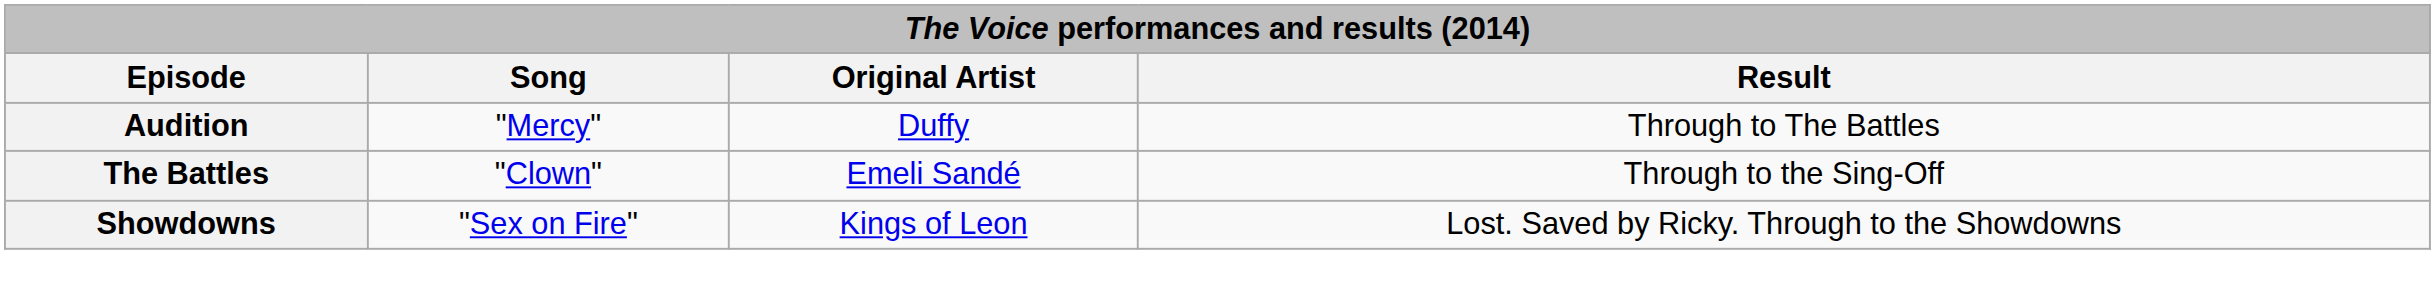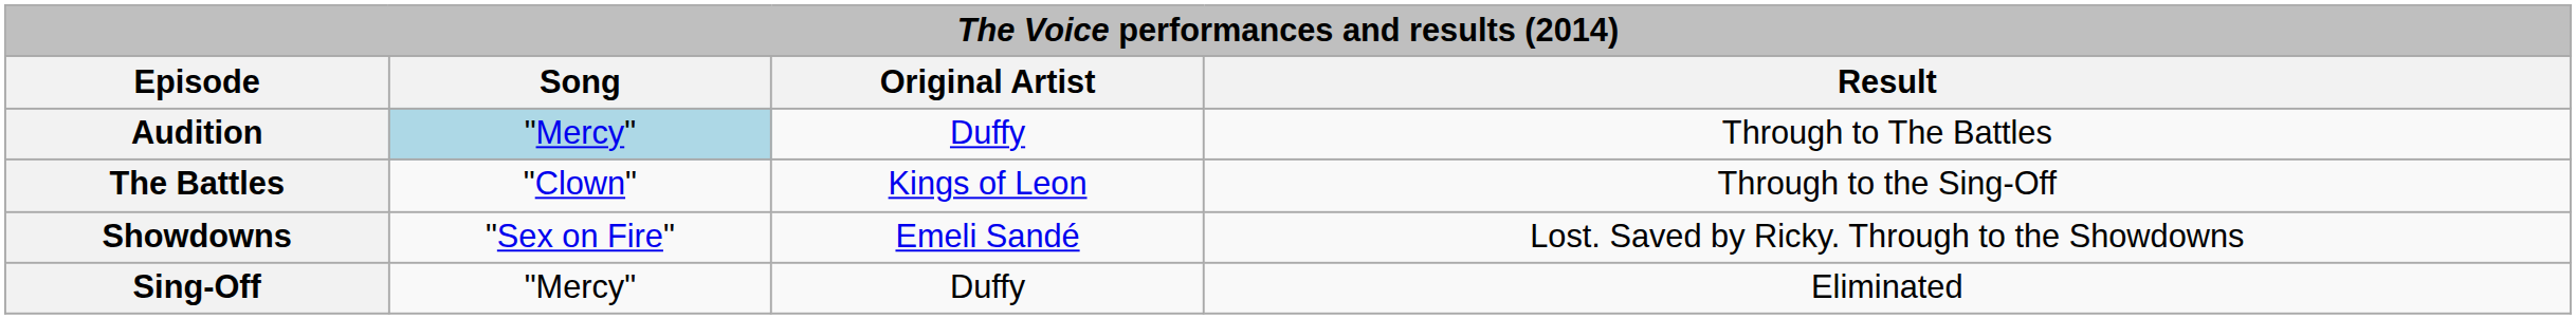Audition | Song: no background -> lightblue background
The Battles | Original Artist: Emeli Sandé -> Kings of Leon
Showdowns | Original Artist: Kings of Leon -> Emeli Sandé
+ row: Sing-Off | "Mercy" | Duffy | Eliminated
